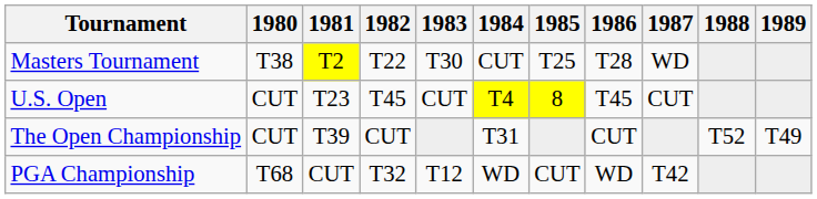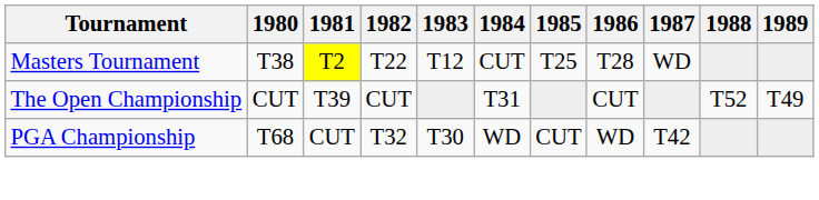Masters Tournament | 1983: T30 -> T12
- row: U.S. Open | CUT | T23 | T45 | CUT | T4 | 8 | T45 | CUT
PGA Championship | 1983: T12 -> T30
